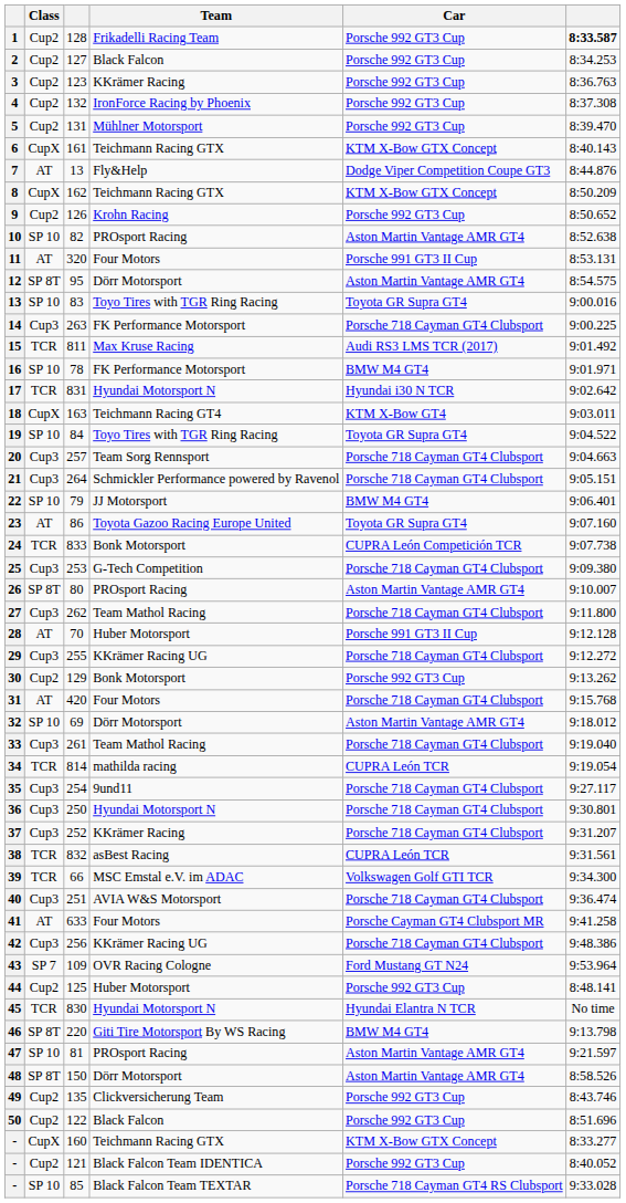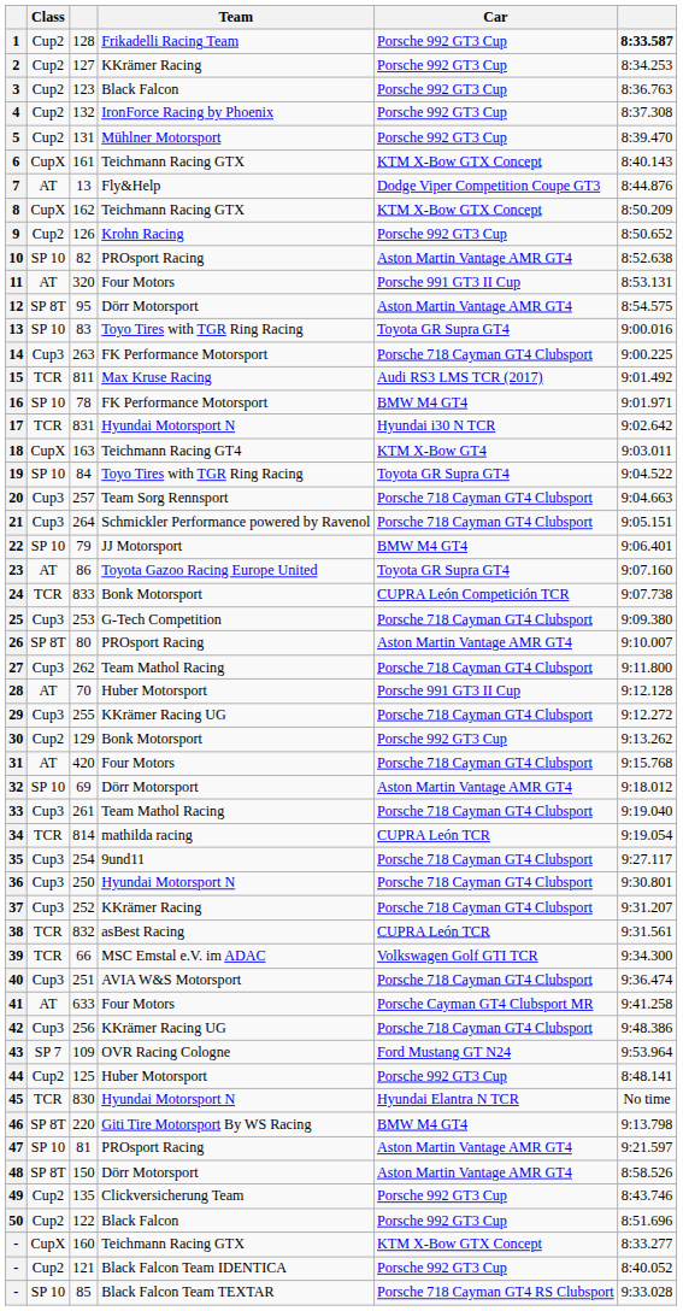2 | Team: Black Falcon -> KKrämer Racing
3 | Team: KKrämer Racing -> Black Falcon
